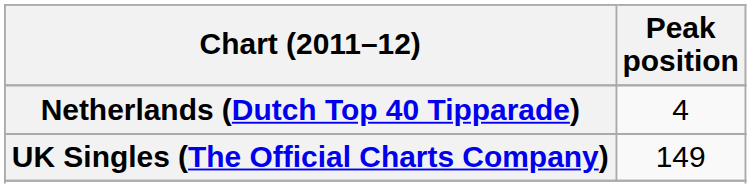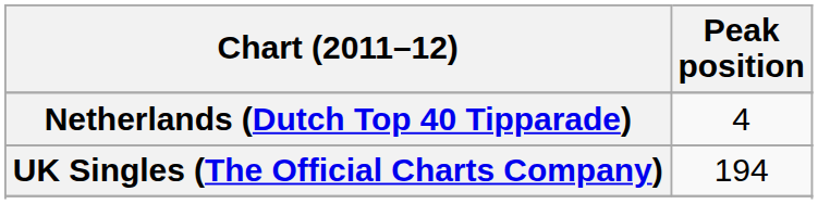UK Singles (The Official Charts Company) | Peak position: 149 -> 194
